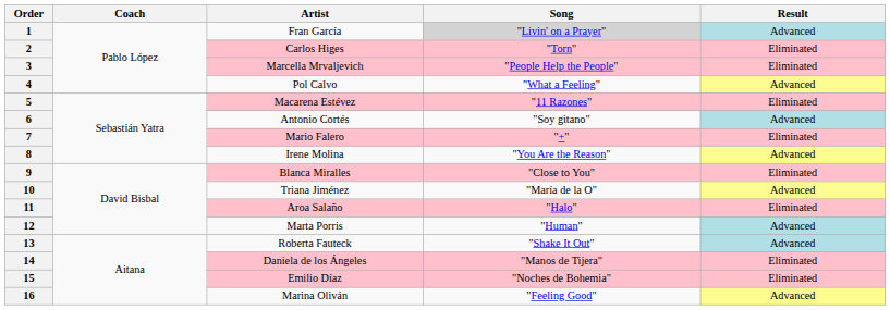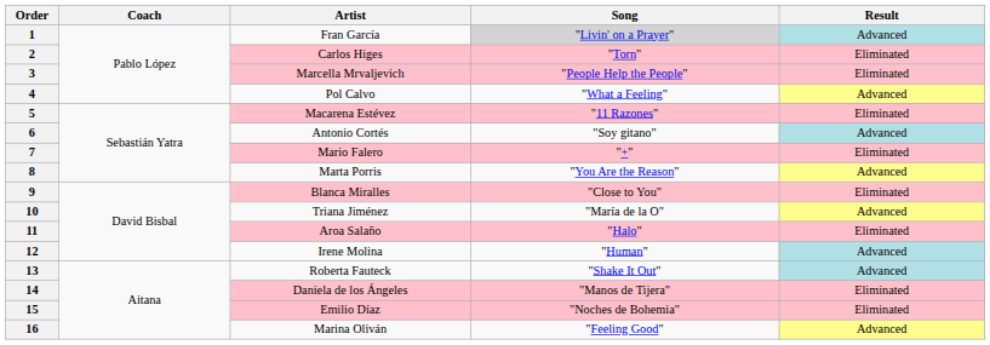8 | Artist: Irene Molina -> Marta Porris
12 | Artist: Marta Porris -> Irene Molina
